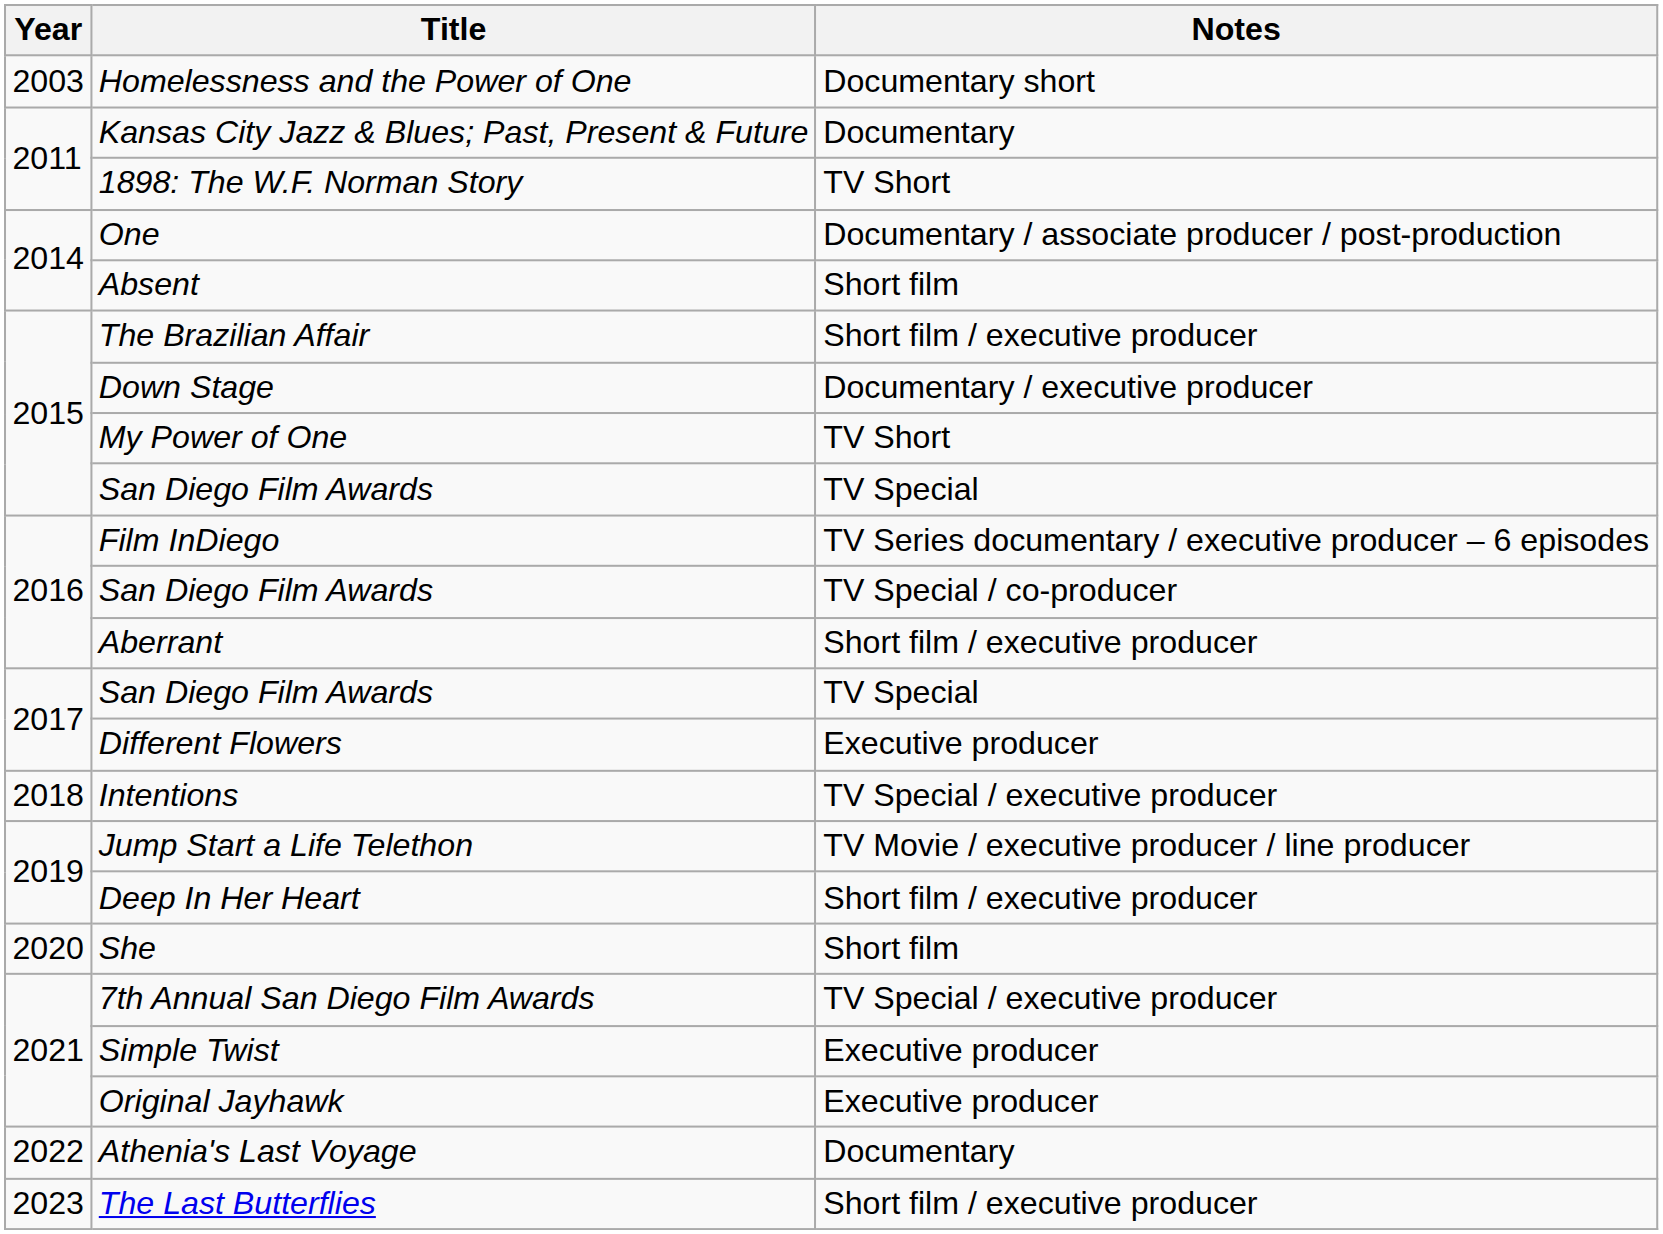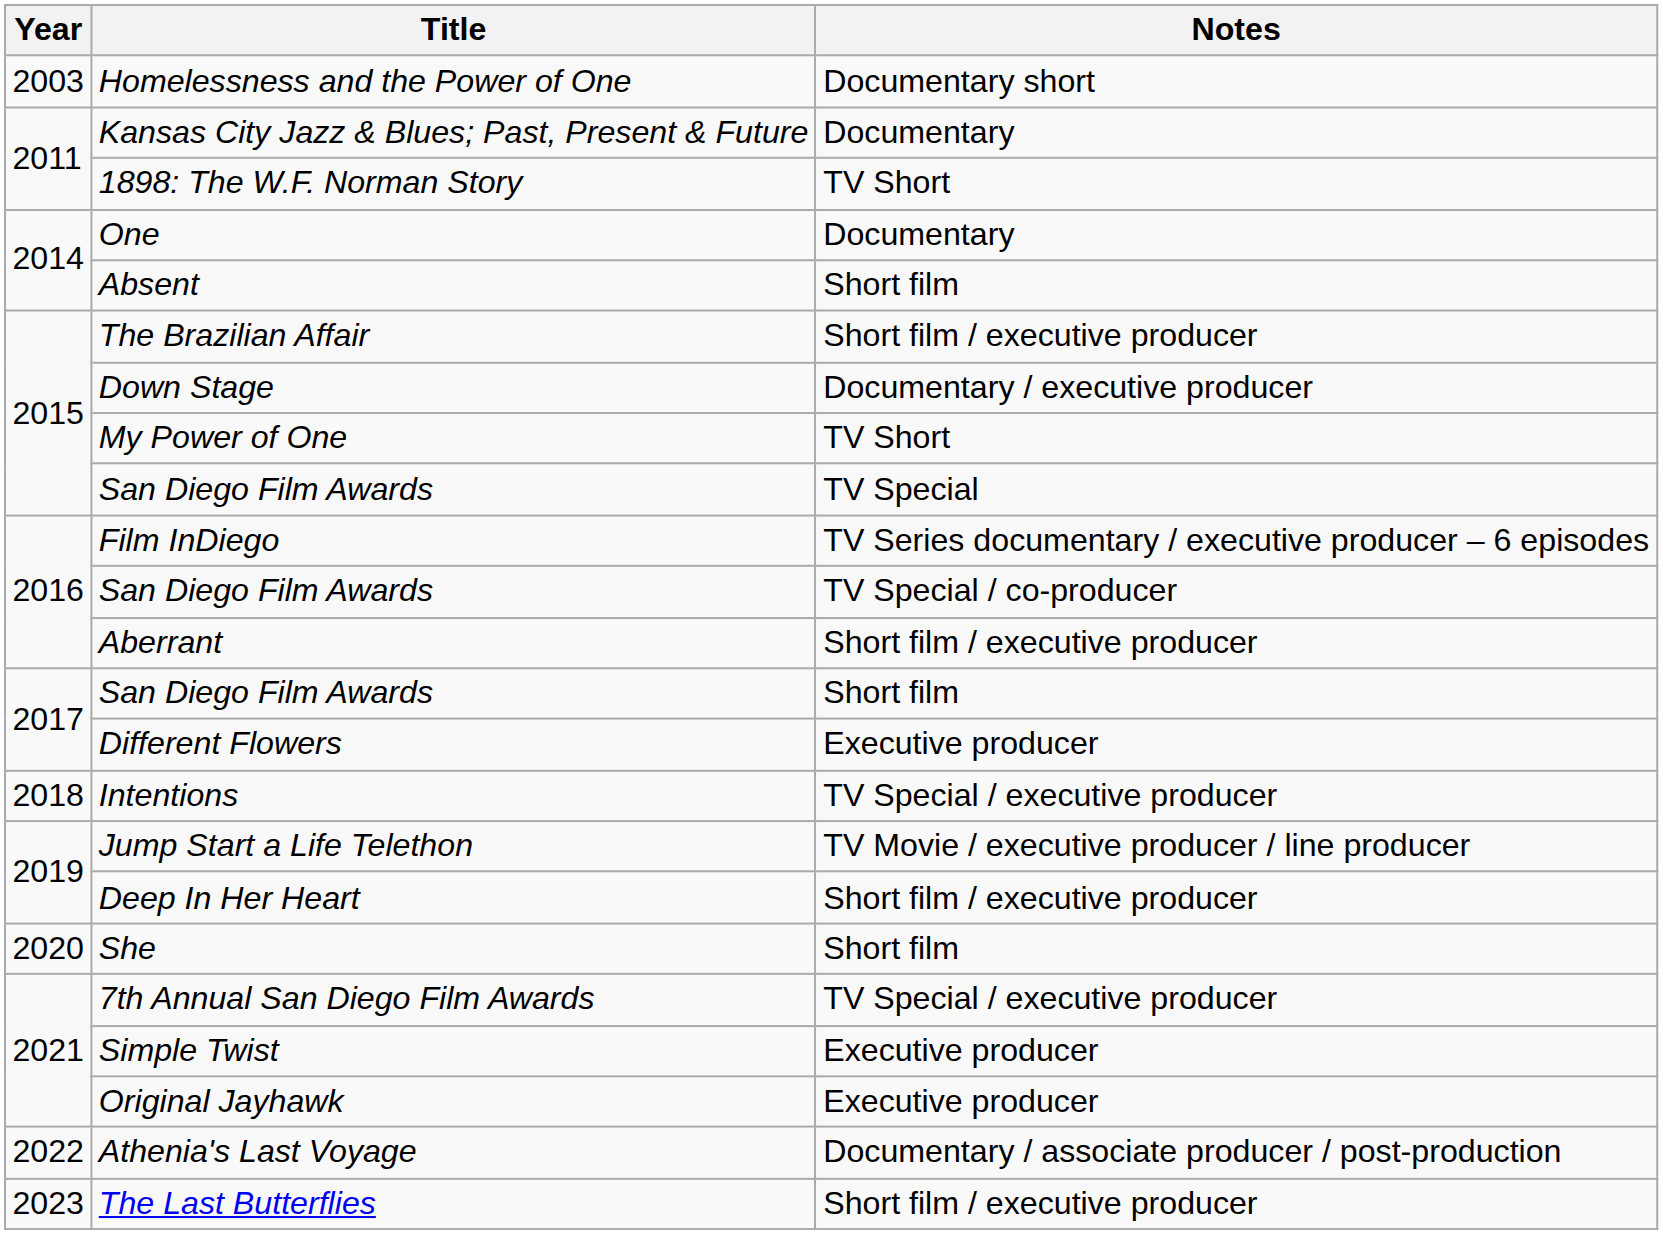One | Notes: Documentary / associate producer / post-production -> Documentary
2017 / San Diego Film Awards | Notes: TV Special -> Short film
Athenia's Last Voyage | Notes: Documentary -> Documentary / associate producer / post-production
